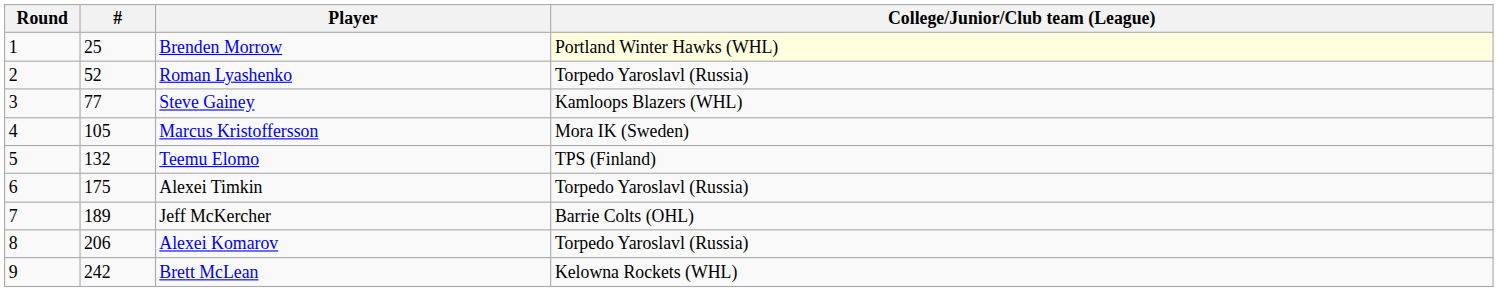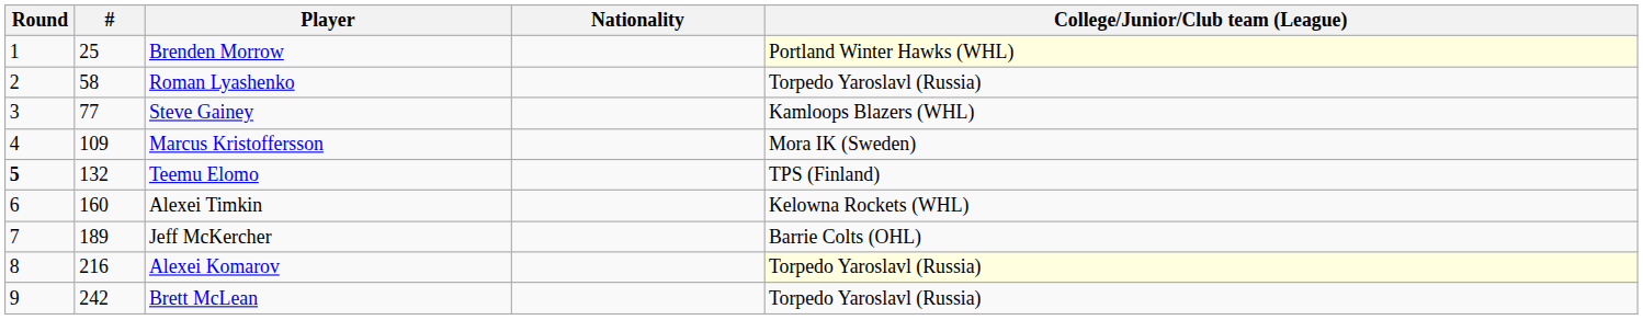+ column: Nationality
Roman Lyashenko | #: 52 -> 58
Marcus Kristoffersson | #: 105 -> 109
Teemu Elomo | Round: normal -> bold
Alexei Timkin | #: 175 -> 160
Alexei Timkin | College/Junior/Club team (League): Torpedo Yaroslavl (Russia) -> Kelowna Rockets (WHL)
Alexei Komarov | #: 206 -> 216
Alexei Komarov | College/Junior/Club team (League): no background -> lightyellow background
Brett McLean | College/Junior/Club team (League): Kelowna Rockets (WHL) -> Torpedo Yaroslavl (Russia)
